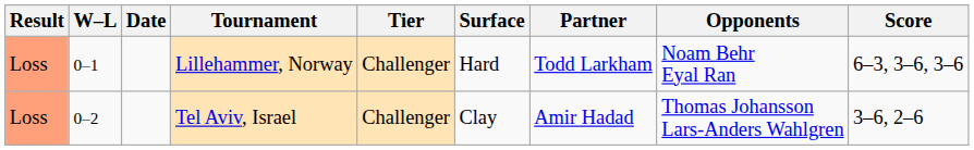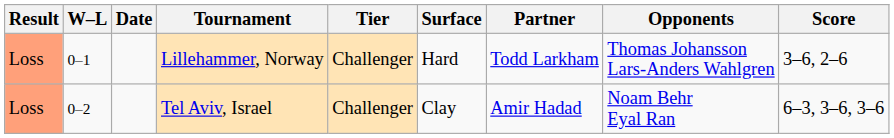Lillehammer, Norway | Opponents: Noam Behr Eyal Ran -> Thomas Johansson Lars-Anders Wahlgren
Lillehammer, Norway | Score: 6–3, 3–6, 3–6 -> 3–6, 2–6
Tel Aviv, Israel | Opponents: Thomas Johansson Lars-Anders Wahlgren -> Noam Behr Eyal Ran
Tel Aviv, Israel | Score: 3–6, 2–6 -> 6–3, 3–6, 3–6
